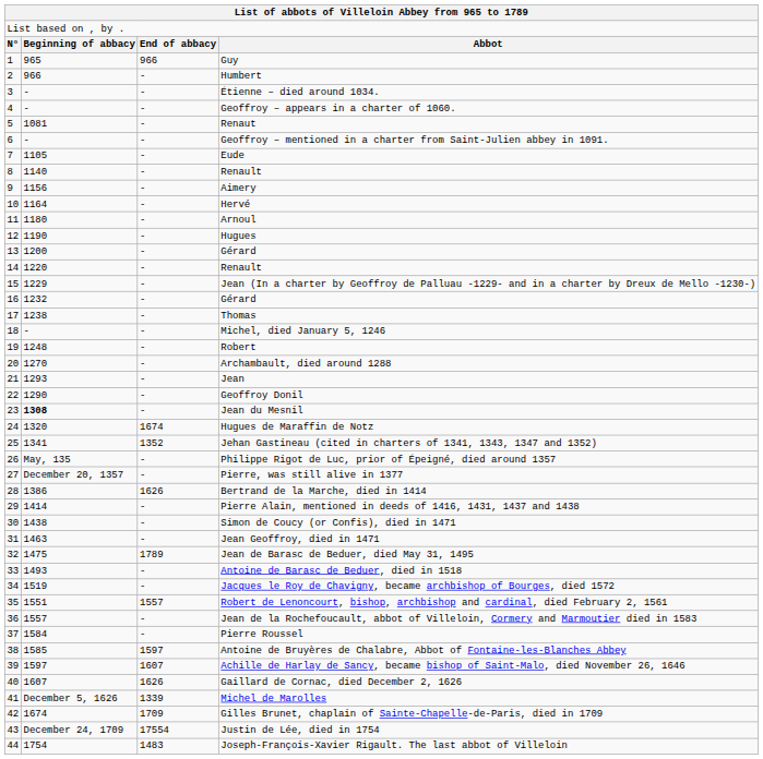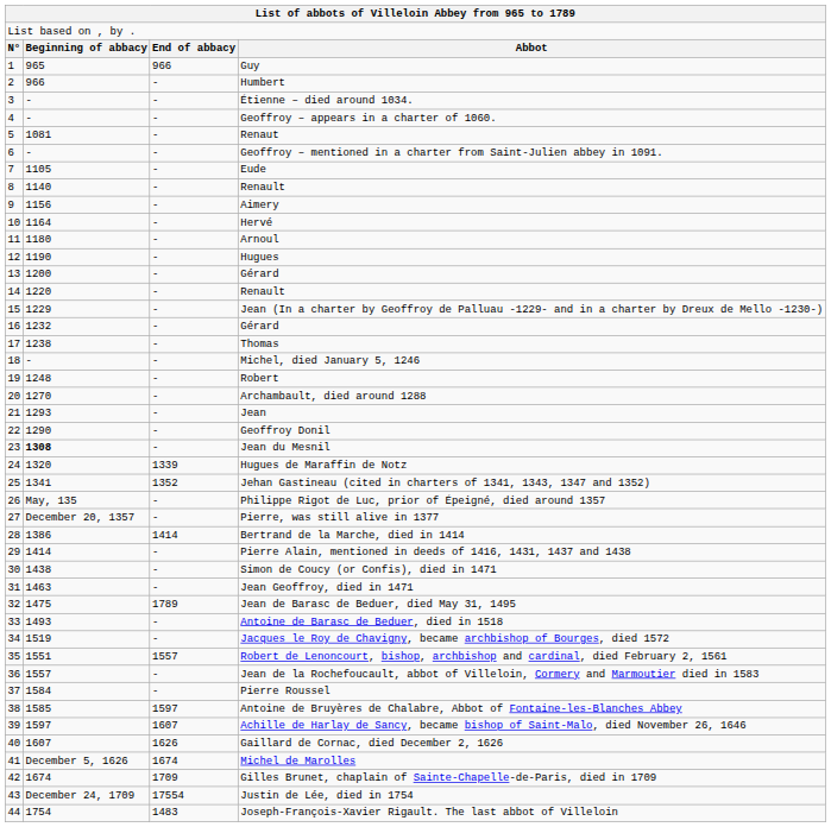Hugues de Maraffin de Notz | column 3: 1674 -> 1339
Bertrand de la Marche, died in 1414 | column 3: 1626 -> 1414
Michel de Marolles | column 3: 1339 -> 1674
